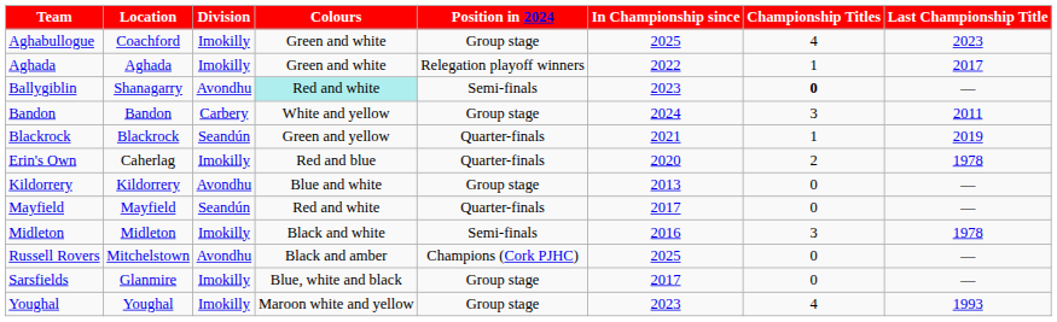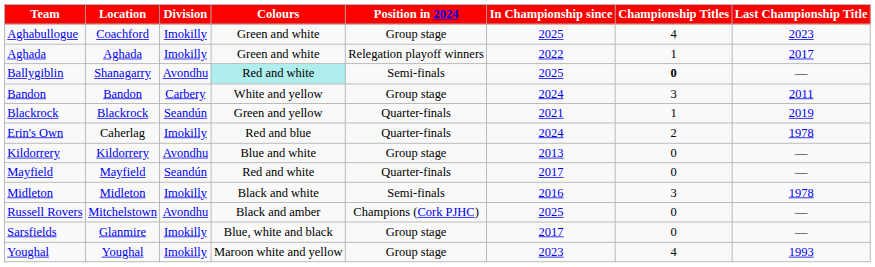Ballygiblin | In Championship since: 2023 -> 2025
Erin's Own | In Championship since: 2020 -> 2024
